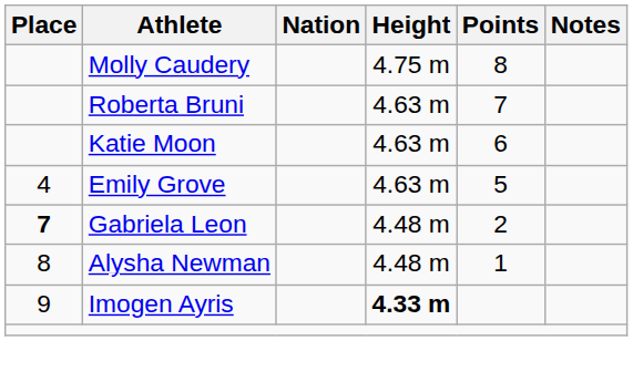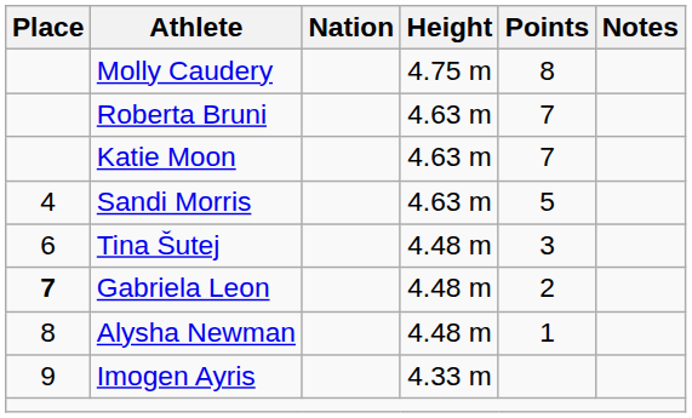Katie Moon | Points: 6 -> 7
- row: 4 | Emily Grove | 4.63 m | 5
+ row: 4 | Sandi Morris | 4.63 m | 5
+ row: 6 | Tina Šutej | 4.48 m | 3
Imogen Ayris | Height: bold -> normal
